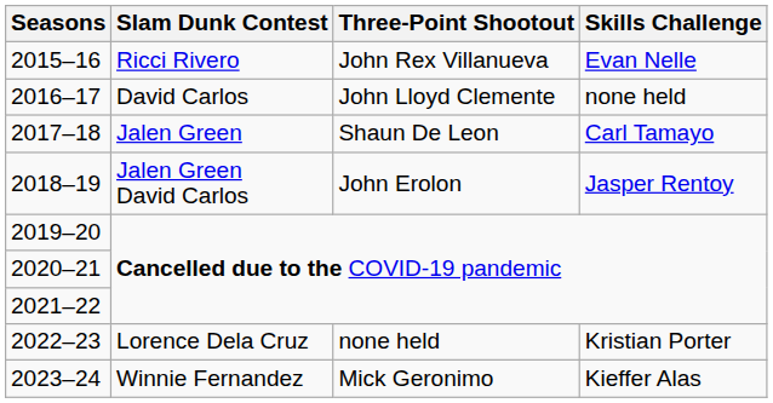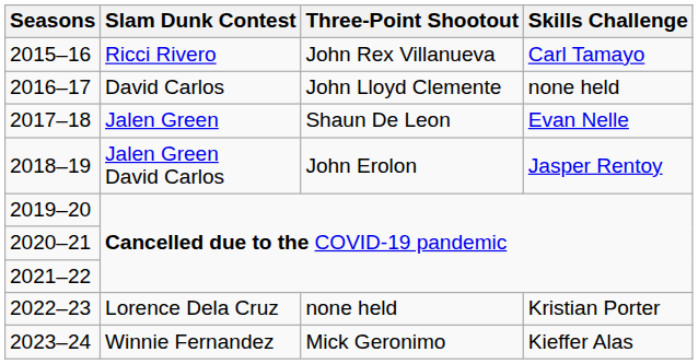2015–16 | Skills Challenge: Evan Nelle -> Carl Tamayo
2017–18 | Skills Challenge: Carl Tamayo -> Evan Nelle
